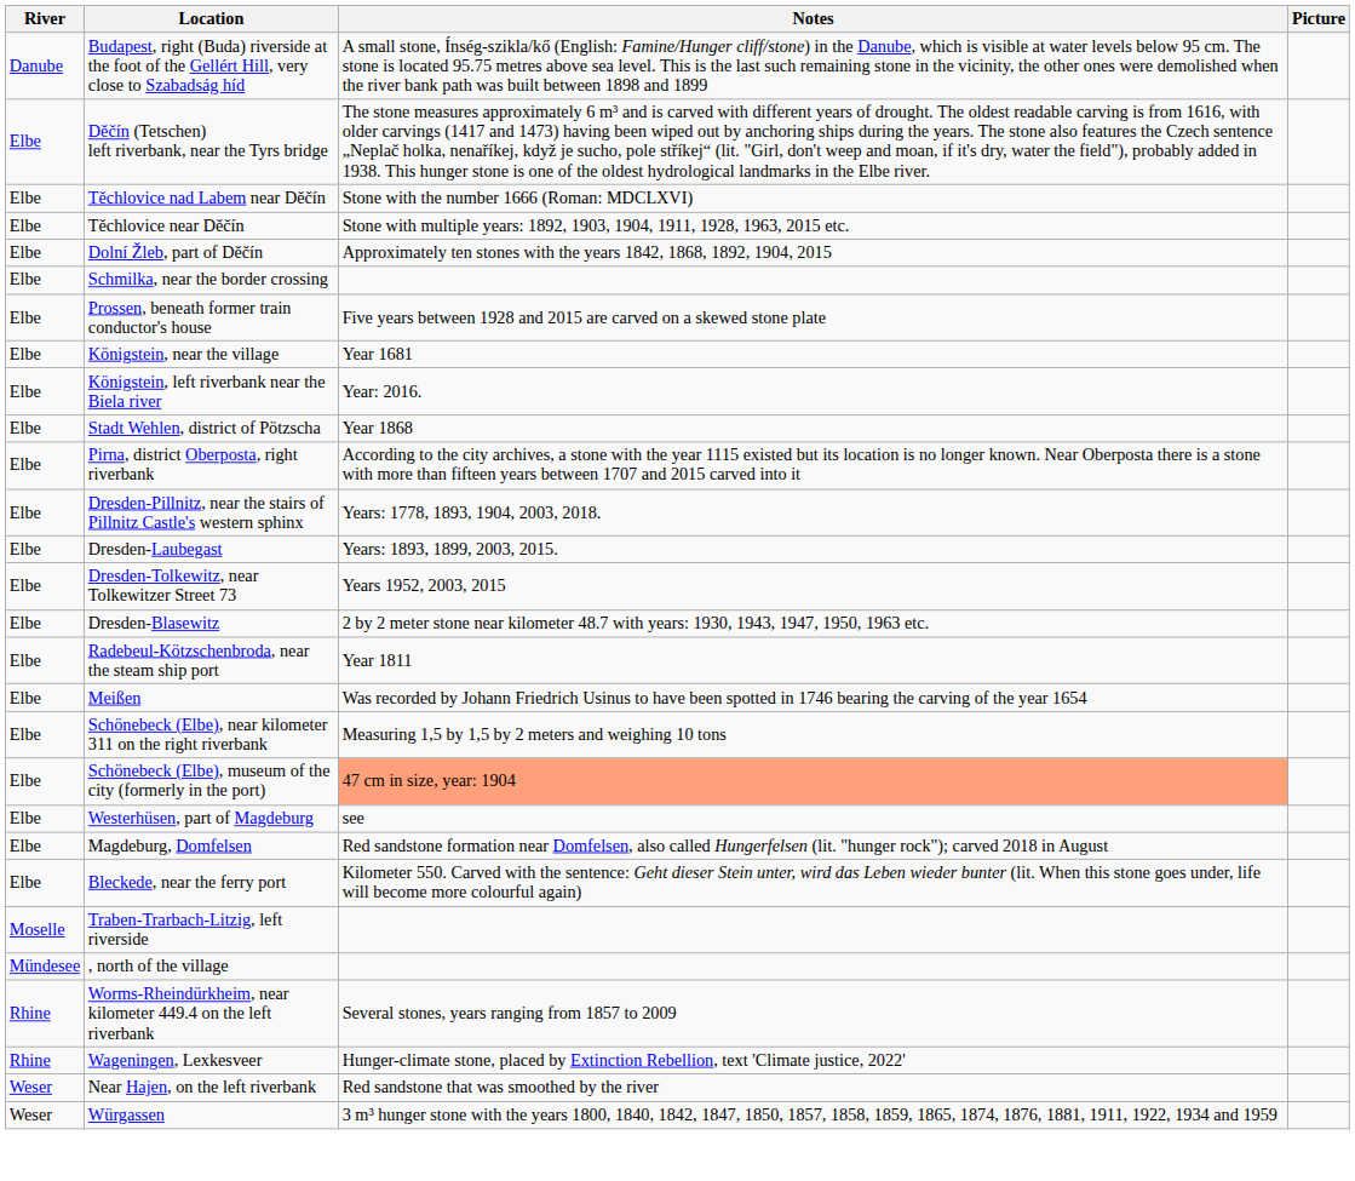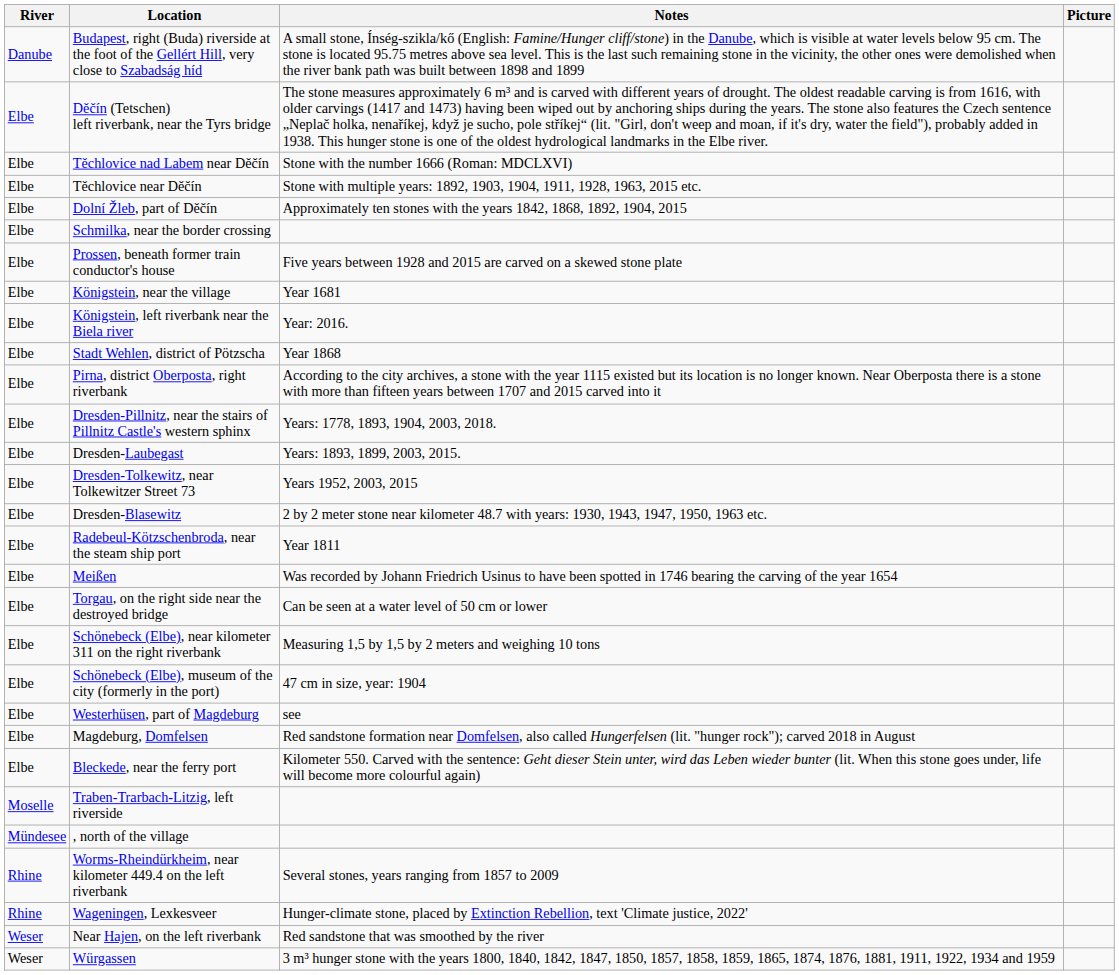+ row: Elbe | Torgau, on the right side near the destroyed bridge | Can be seen at a water level of 50 cm or lower
Schönebeck (Elbe), museum of the city (formerly in the port) | Notes: lightsalmon background -> no background
